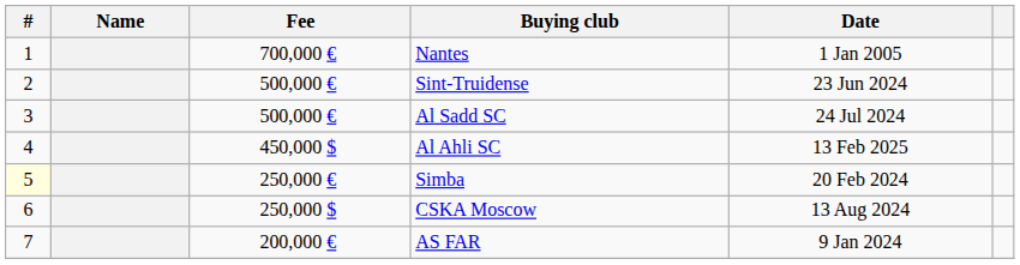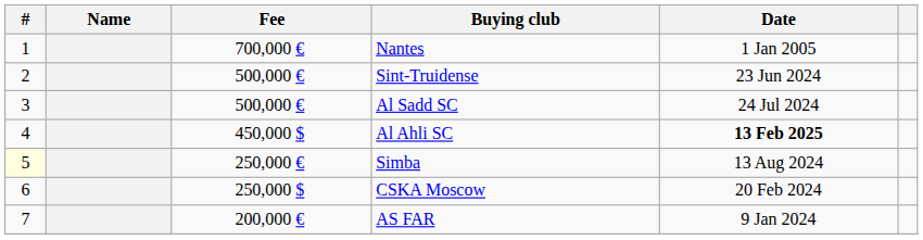Al Ahli SC | Date: normal -> bold
Simba | Date: 20 Feb 2024 -> 13 Aug 2024
CSKA Moscow | Date: 13 Aug 2024 -> 20 Feb 2024
